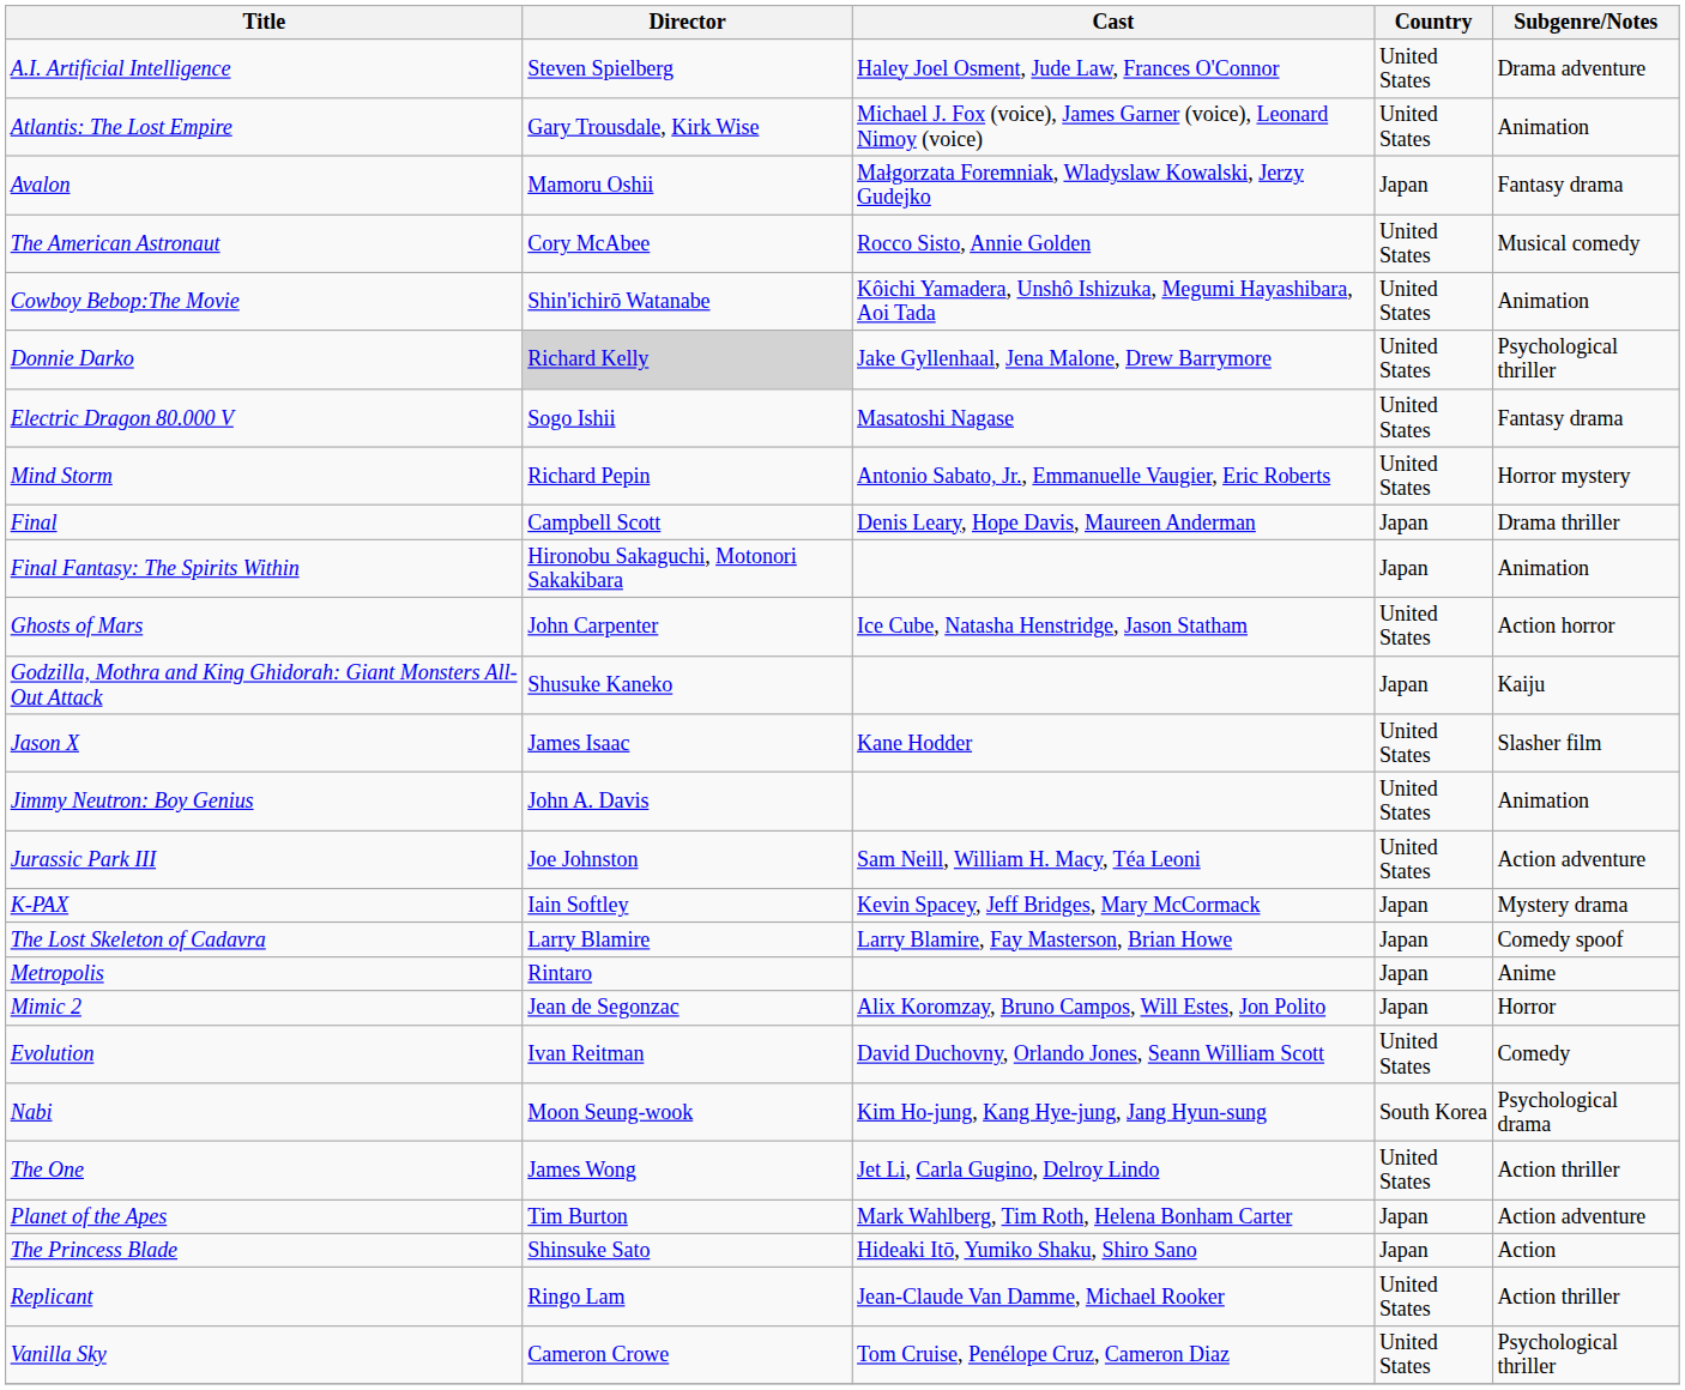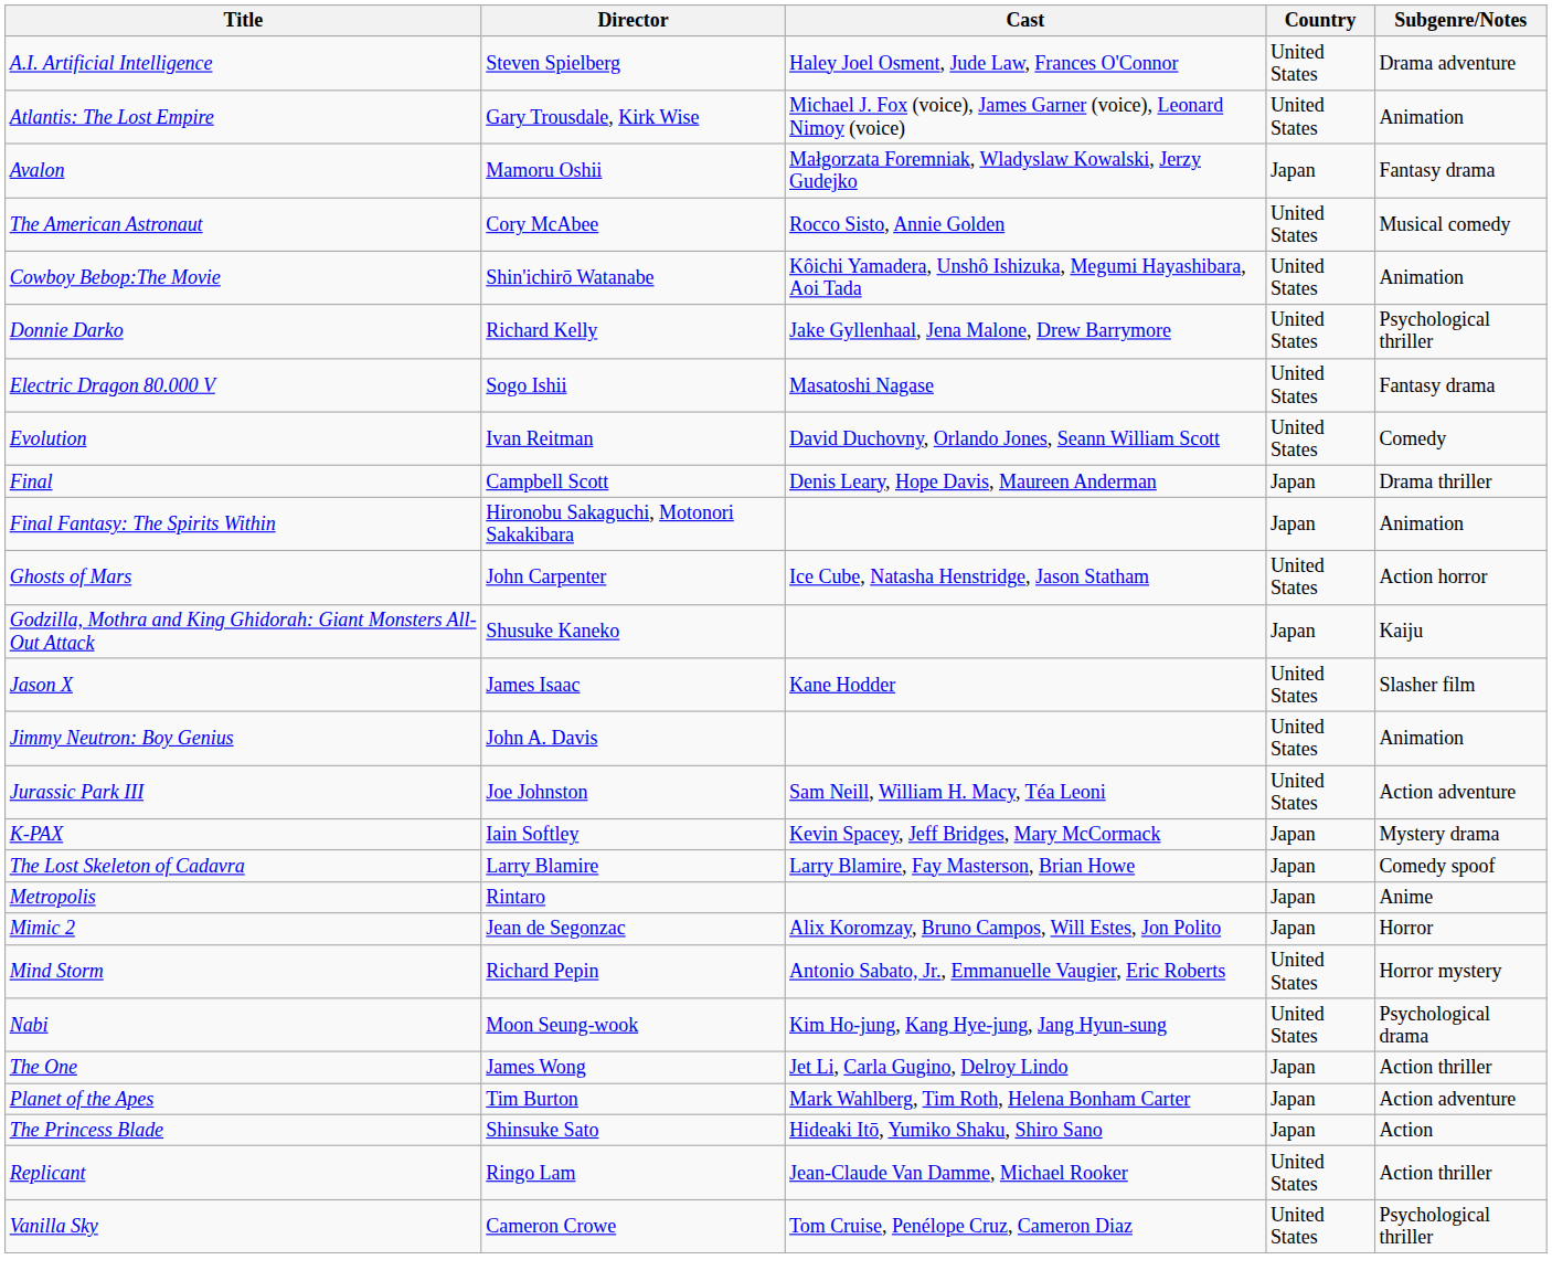Donnie Darko | Director: lightgrey background -> no background
rows swapped: Evolution <-> Mind Storm
Nabi | Country: South Korea -> United States
The One | Country: United States -> Japan
